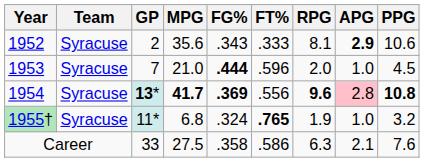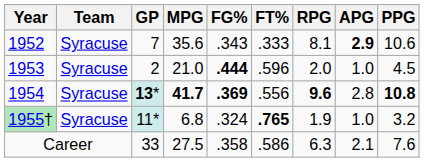1952 | GP: 2 -> 7
1953 | GP: 7 -> 2
1954 | APG: pink background -> no background
